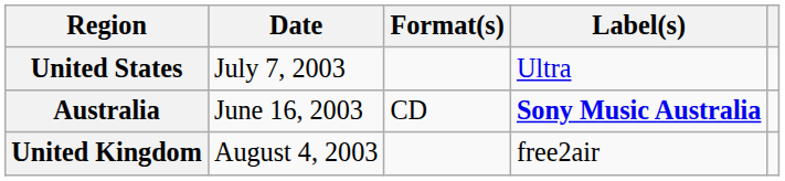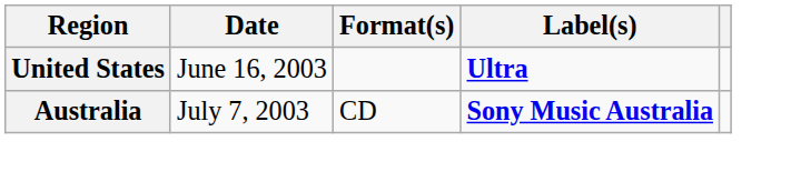United States | Date: July 7, 2003 -> June 16, 2003
United States | Label(s): normal -> bold
Australia | Date: June 16, 2003 -> July 7, 2003
- row: United Kingdom | August 4, 2003 | free2air
